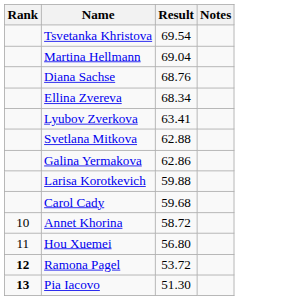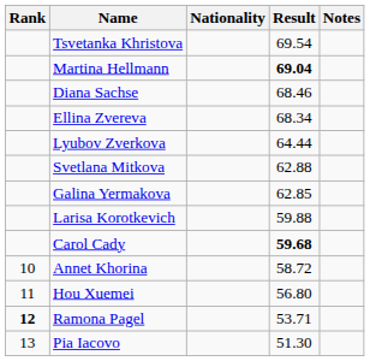+ column: Nationality
Martina Hellmann | Result: normal -> bold
Diana Sachse | Result: 68.76 -> 68.46
Lyubov Zverkova | Result: 63.41 -> 64.44
Galina Yermakova | Result: 62.86 -> 62.85
Carol Cady | Result: normal -> bold
Ramona Pagel | Result: 53.72 -> 53.71
Pia Iacovo | Rank: bold -> normal
